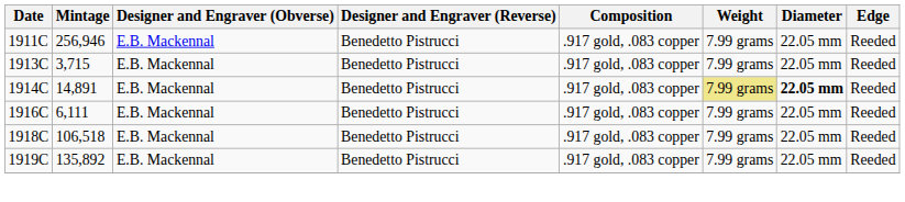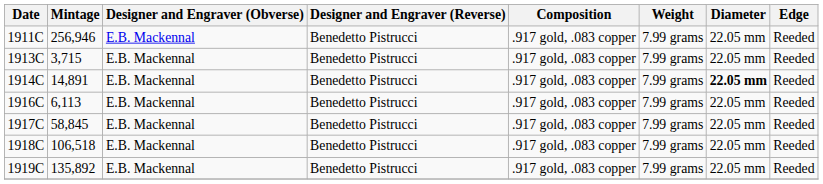1914C | Weight: khaki background -> no background
1916C | Mintage: 6,111 -> 6,113
+ row: 1917C | 58,845 | E.B. Mackennal | Benedetto Pistrucci | .917 gold, .083 copper | 7.99 grams | 22.05 mm | Reeded
